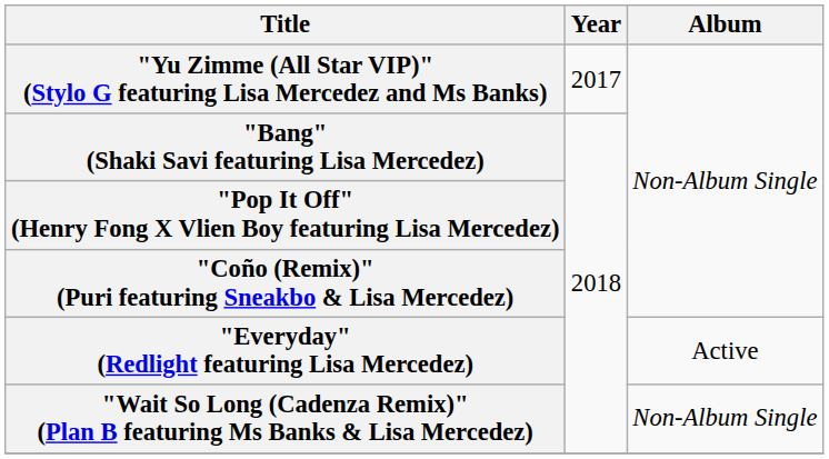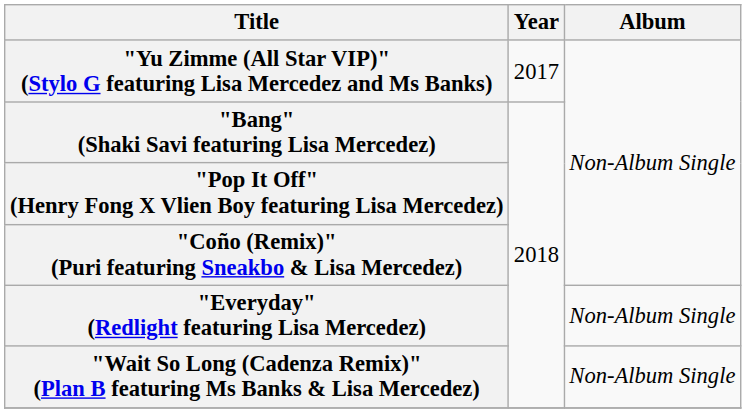"Everyday" (Redlight featuring Lisa Mercedez) | Album: Active -> Non-Album Single
